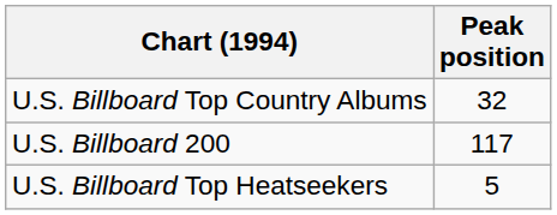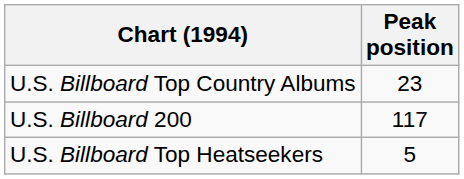U.S. Billboard Top Country Albums | Peak position: 32 -> 23
